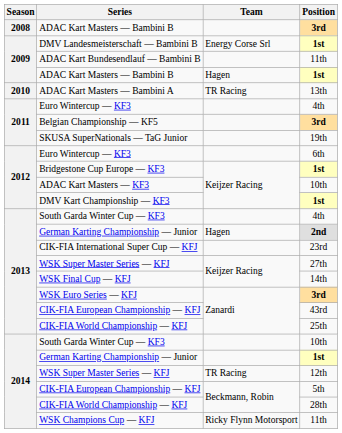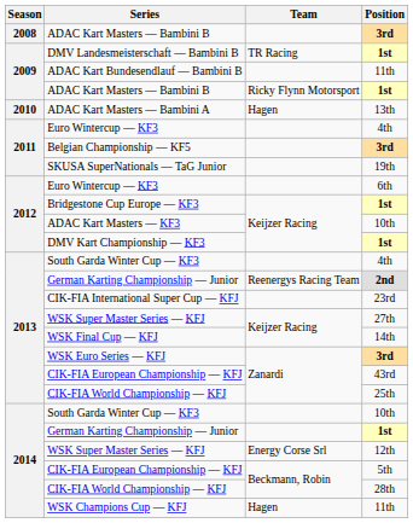DMV Landesmeisterschaft — Bambini B | Team: Energy Corse Srl -> TR Racing
ADAC Kart Masters — Bambini B / 1st | Team: Hagen -> Ricky Flynn Motorsport
ADAC Kart Masters — Bambini A | Team: TR Racing -> Hagen
German Karting Championship — Junior / 2nd | Team: Hagen -> Reenergys Racing Team
WSK Super Master Series — KFJ / 12th | Team: TR Racing -> Energy Corse Srl
WSK Champions Cup — KFJ | Team: Ricky Flynn Motorsport -> Hagen
